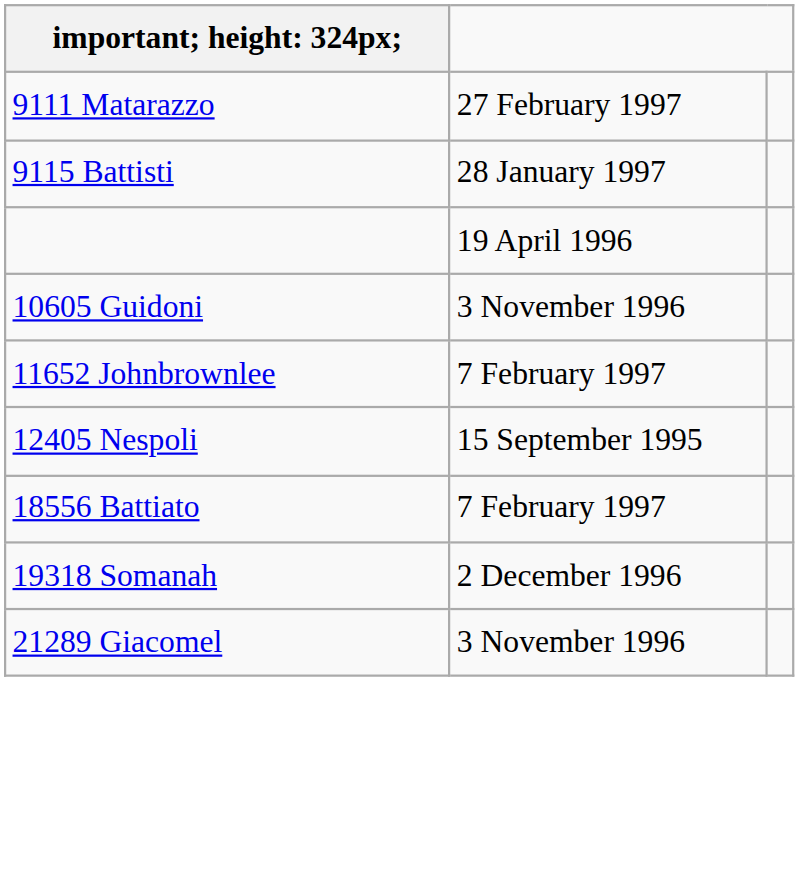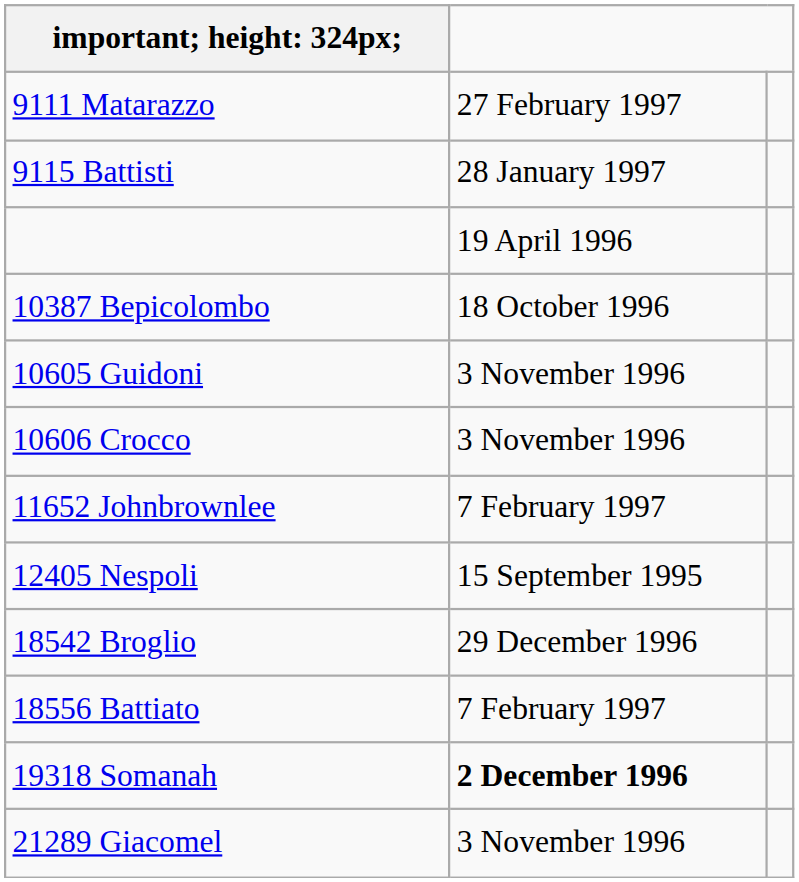+ row: 10387 Bepicolombo | 18 October 1996
+ row: 10606 Crocco | 3 November 1996
+ row: 18542 Broglio | 29 December 1996
19318 Somanah | column 2: normal -> bold
